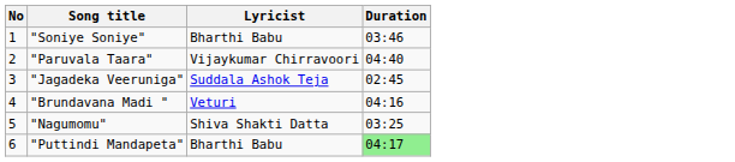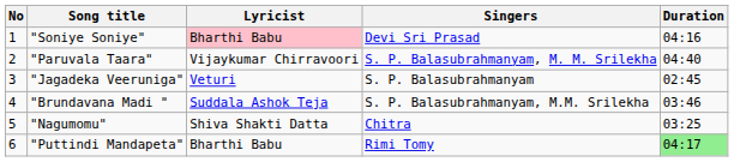+ column: Singers | Devi Sri Prasad | S. P. Balasubrahmanyam, M. M. Srilekha | S. P. Balasubrahmanyam | S. P. Balasubrahmanyam, M.M. Srilekha | Chitra | Rimi Tomy
"Soniye Soniye" | Lyricist: no background -> pink background
"Soniye Soniye" | Duration: 03:46 -> 04:16
"Jagadeka Veeruniga" | Lyricist: Suddala Ashok Teja -> Veturi
"Brundavana Madi " | Lyricist: Veturi -> Suddala Ashok Teja
"Brundavana Madi " | Duration: 04:16 -> 03:46
